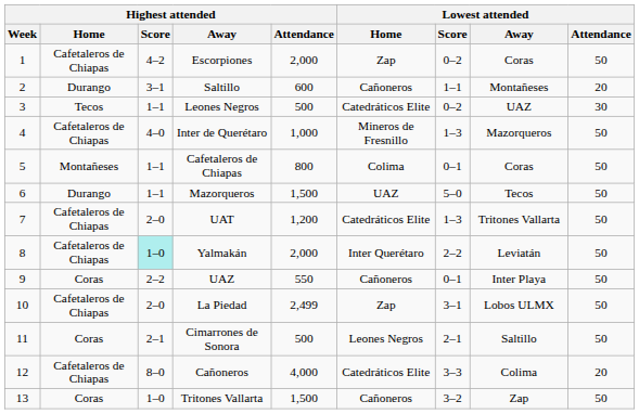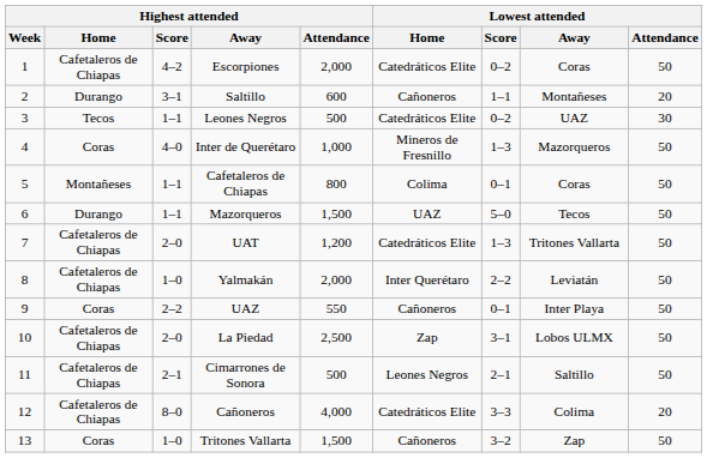Escorpiones | Lowest attended / Home: Zap -> Catedráticos Elite
Inter de Querétaro | Highest attended / Home: Cafetaleros de Chiapas -> Coras
Yalmakán | Highest attended / Score: paleturquoise background -> no background
La Piedad | Highest attended / Attendance: 2,499 -> 2,500
Cimarrones de Sonora | Highest attended / Home: Coras -> Cafetaleros de Chiapas
